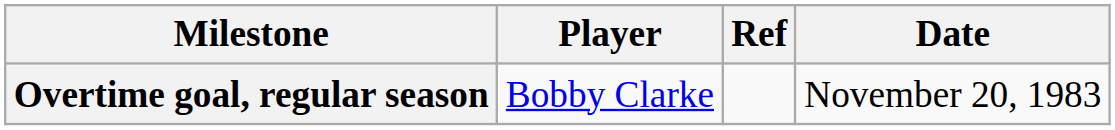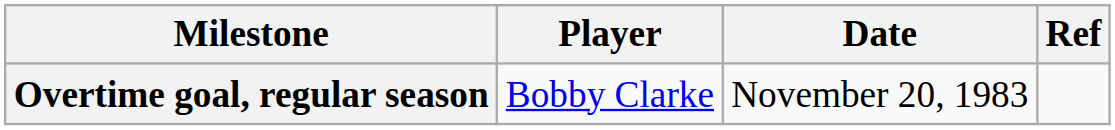columns swapped: Date <-> Ref
